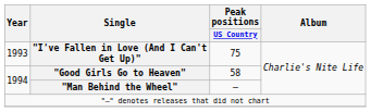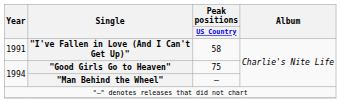"I've Fallen in Love (And I Can't Get Up)" | Year: 1993 -> 1991
"I've Fallen in Love (And I Can't Get Up)" | Peak positions / US Country: 75 -> 58
"Good Girls Go to Heaven" | Peak positions / US Country: 58 -> 75
